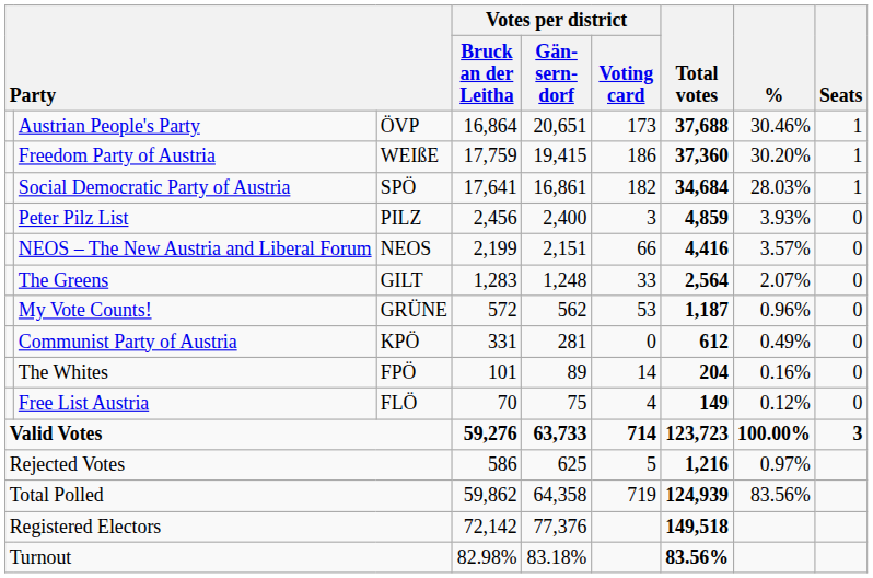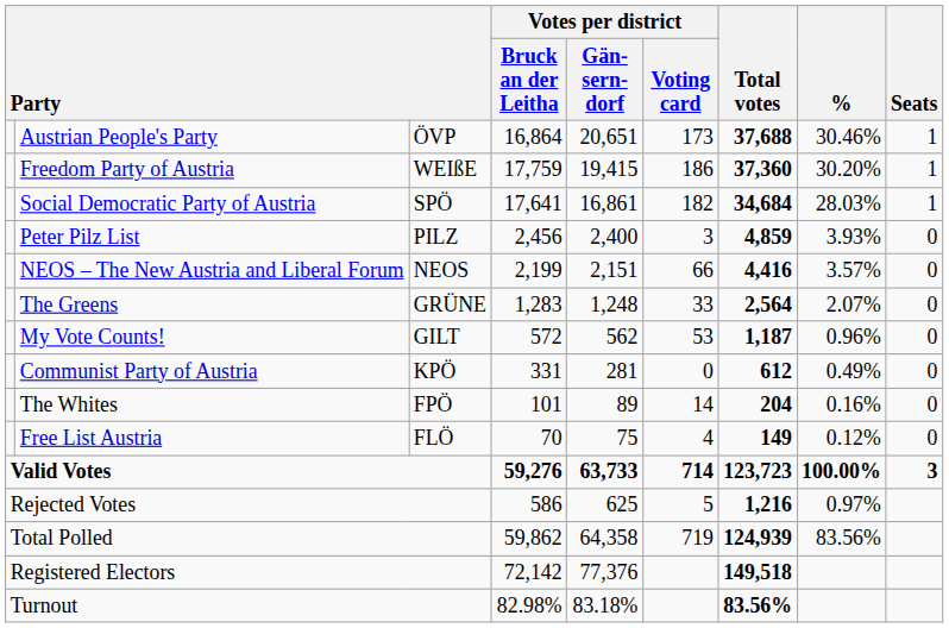The Greens | column 3: GILT -> GRÜNE
My Vote Counts! | column 3: GRÜNE -> GILT
